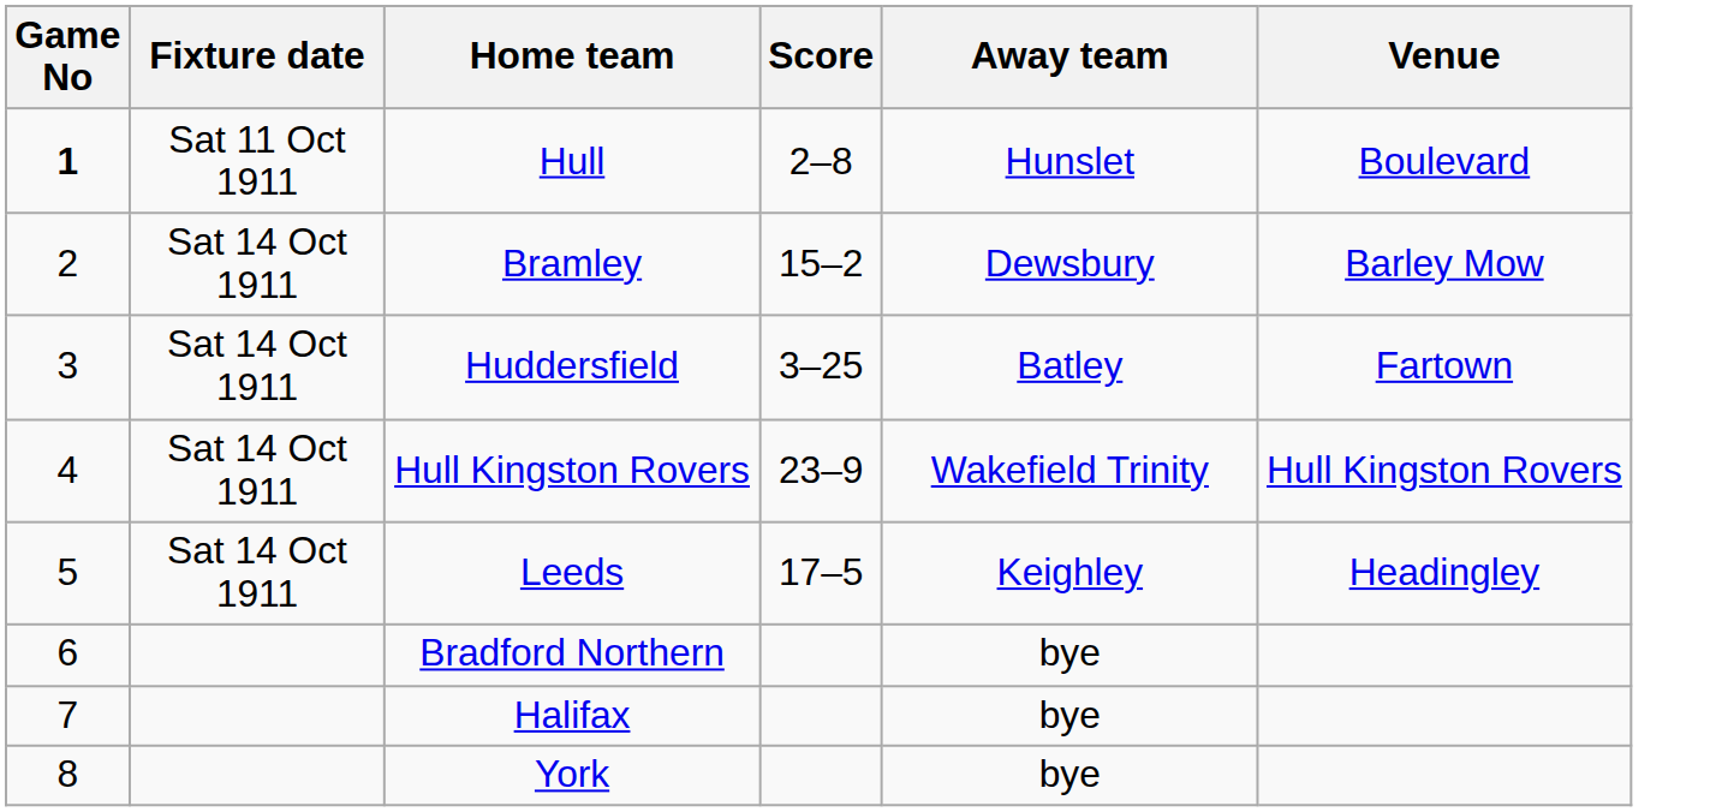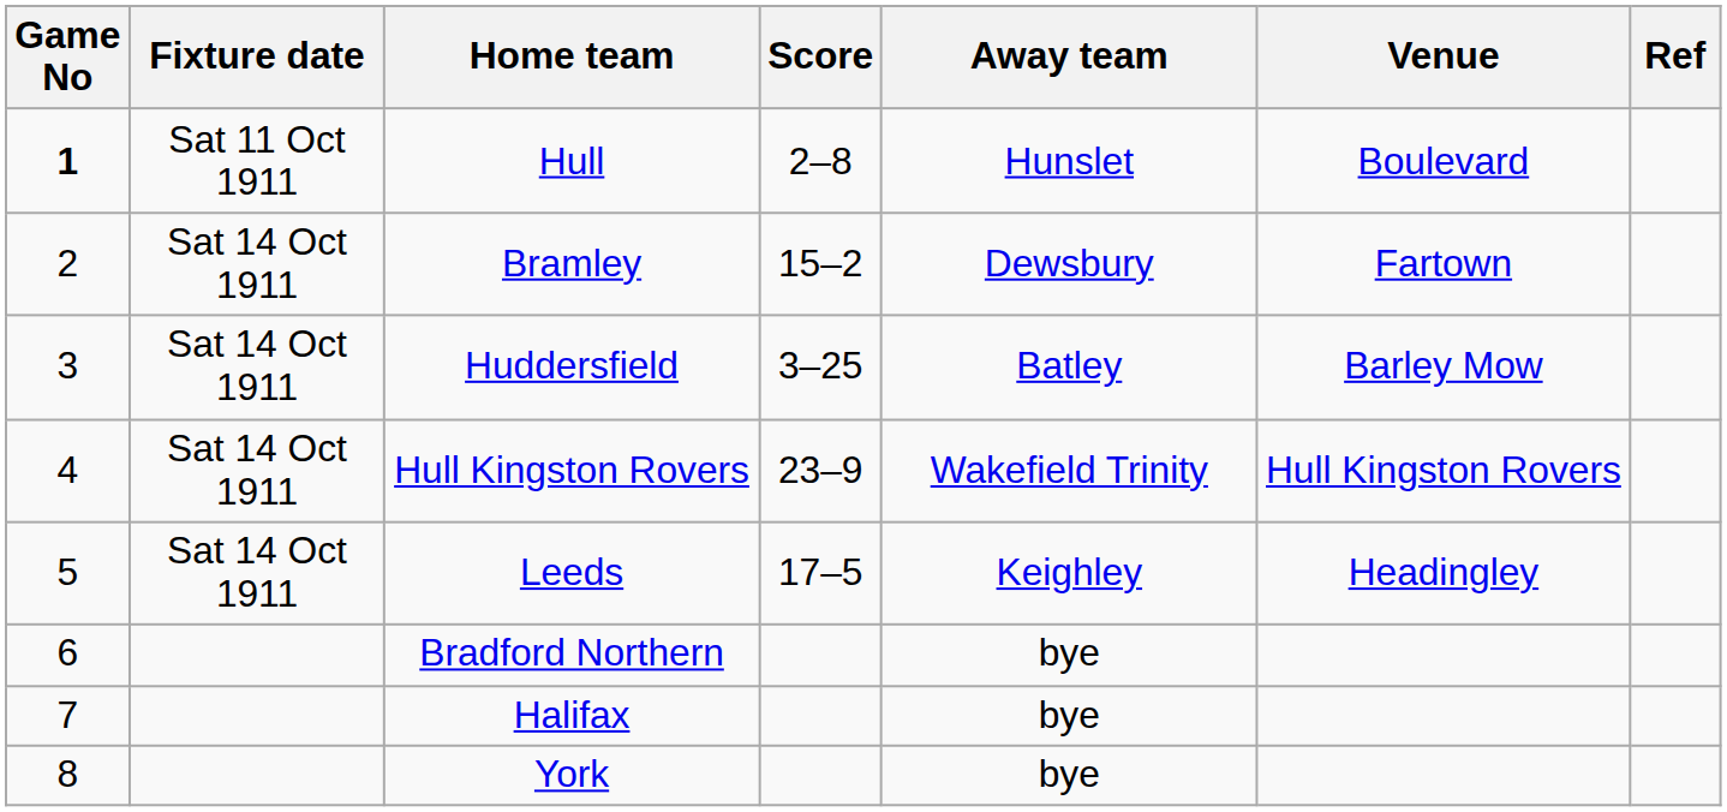+ column: Ref
Bramley | Venue: Barley Mow -> Fartown
Huddersfield | Venue: Fartown -> Barley Mow
